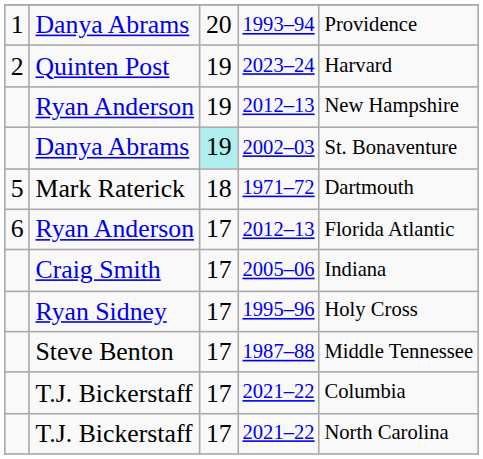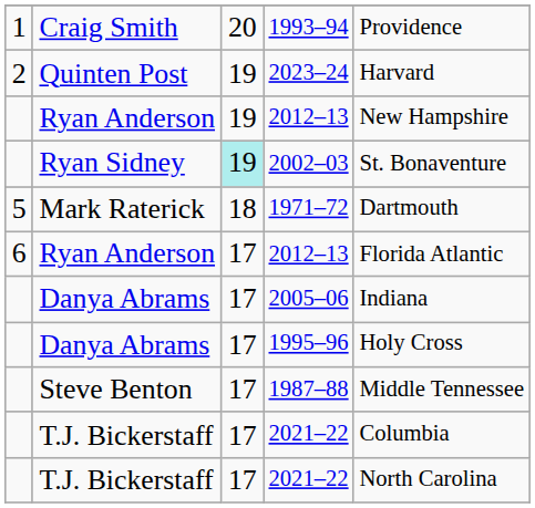1993–94 | column 2: Danya Abrams -> Craig Smith
2002–03 | column 2: Danya Abrams -> Ryan Sidney
2005–06 | column 2: Craig Smith -> Danya Abrams
1995–96 | column 2: Ryan Sidney -> Danya Abrams
